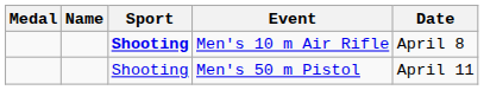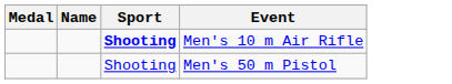- column: Date | April 8 | April 11
